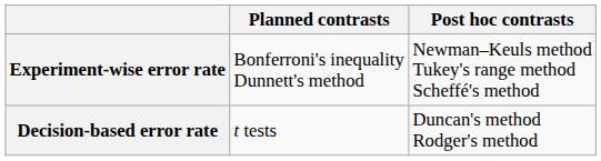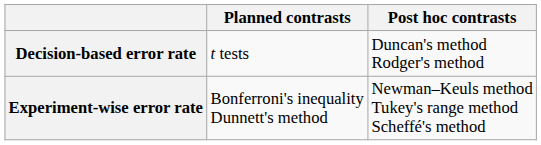rows swapped: Decision-based error rate <-> Experiment-wise error rate
